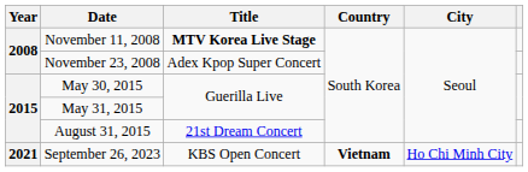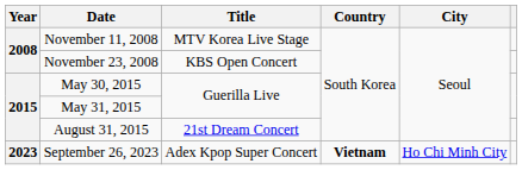November 11, 2008 | Title: bold -> normal
November 23, 2008 | Title: Adex Kpop Super Concert -> KBS Open Concert
September 26, 2023 | Year: 2021 -> 2023
September 26, 2023 | Title: KBS Open Concert -> Adex Kpop Super Concert
